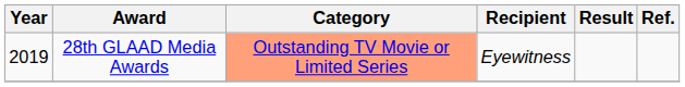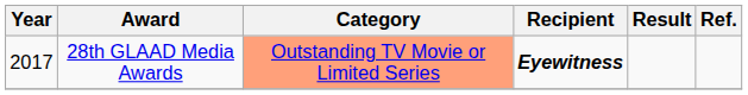28th GLAAD Media Awards | Year: 2019 -> 2017
28th GLAAD Media Awards | Recipient: normal -> bold
